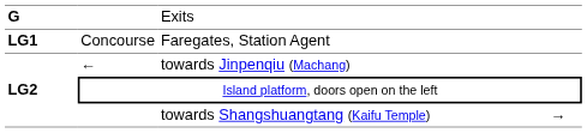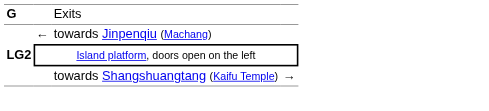- row: LG1 | Concourse | Faregates, Station Agent
